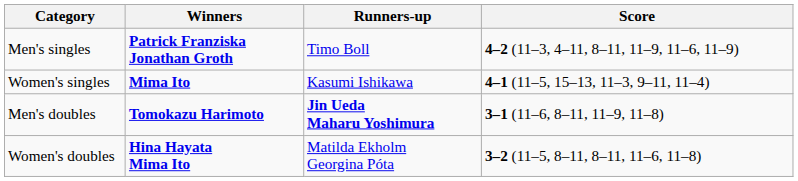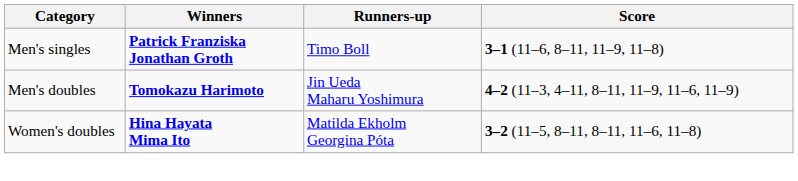Men's singles | Score: 4–2 (11–3, 4–11, 8–11, 11–9, 11–6, 11–9) -> 3–1 (11–6, 8–11, 11–9, 11–8)
- row: Women's singles | Mima Ito | Kasumi Ishikawa | 4–1 (11–5, 15–13, 11–3, 9–11, 11–4)
Men's doubles | Runners-up: bold -> normal
Men's doubles | Score: 3–1 (11–6, 8–11, 11–9, 11–8) -> 4–2 (11–3, 4–11, 8–11, 11–9, 11–6, 11–9)
